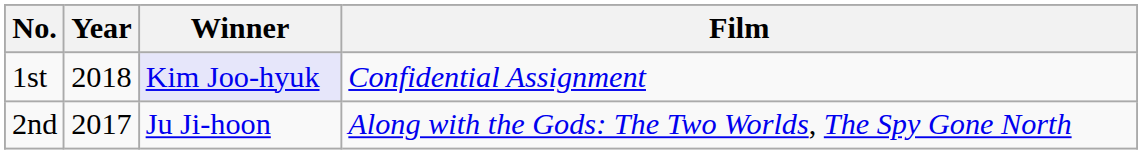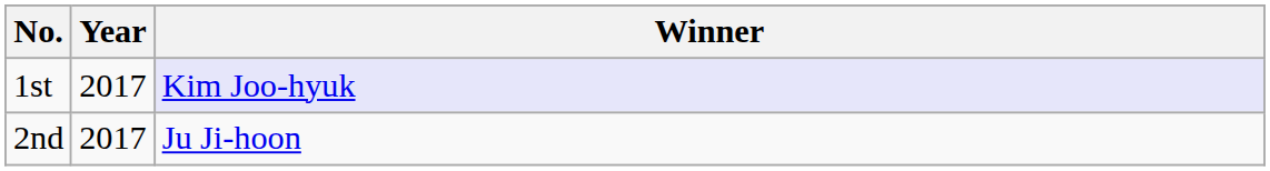- column: Film | Confidential Assignment | Along with the Gods: The Two Worlds, The Spy Gone North
1st | Year: 2018 -> 2017
